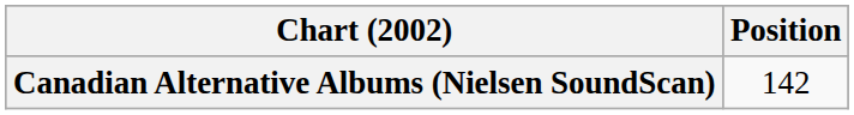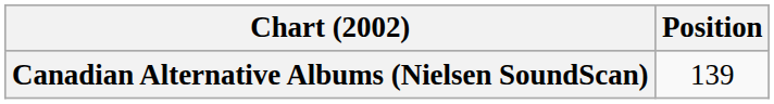Canadian Alternative Albums (Nielsen SoundScan) | Position: 142 -> 139
